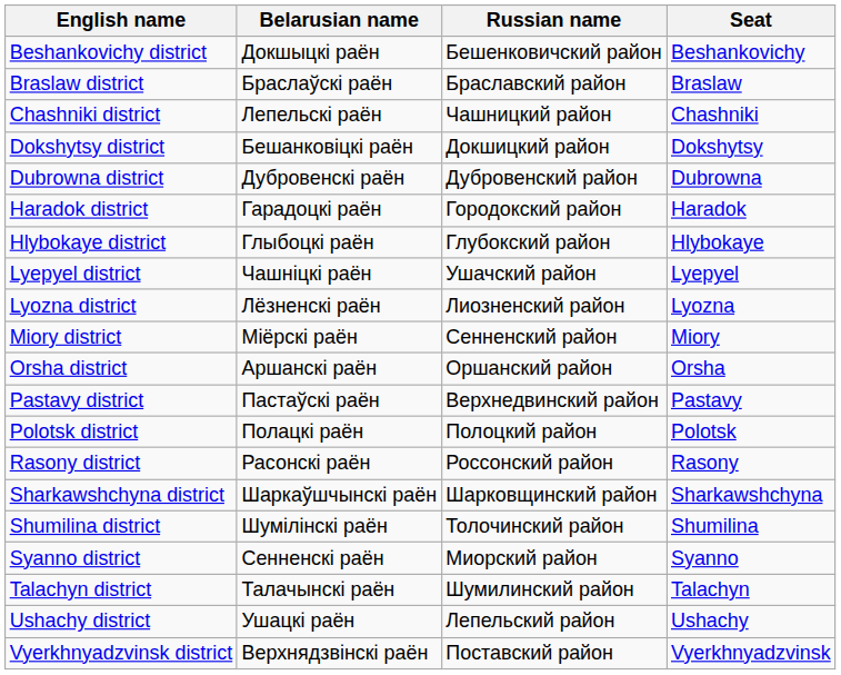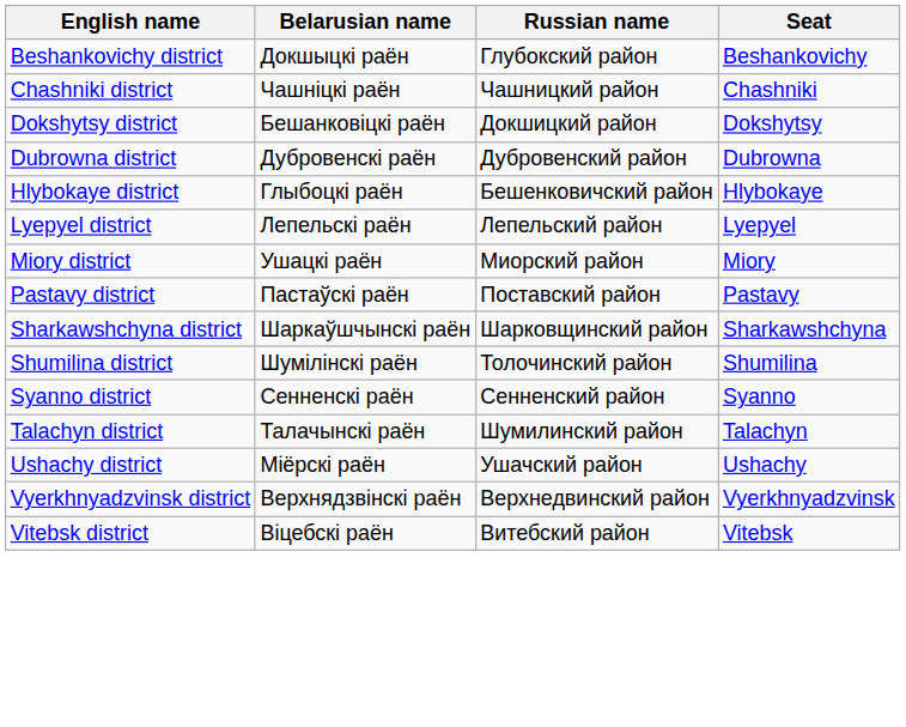Beshankovichy district | Russian name: Бешенковичский район -> Глубокский район
- row: Braslaw district | Браслаўскі раён | Браславский район | Braslaw
Chashniki district | Belarusian name: Лепельскі раён -> Чашніцкі раён
- row: Haradok district | Гарадоцкі раён | Городокский район | Haradok
Hlybokaye district | Russian name: Глубокский район -> Бешенковичский район
Lyepyel district | Belarusian name: Чашніцкі раён -> Лепельскі раён
Lyepyel district | Russian name: Ушачский район -> Лепельский район
- row: Lyozna district | Лёзненскі раён | Лиозненский район | Lyozna
Miory district | Belarusian name: Міёрскі раён -> Ушацкі раён
Miory district | Russian name: Сенненский район -> Миорский район
- row: Orsha district | Аршанскі раён | Оршанский район | Orsha
Pastavy district | Russian name: Верхнедвинский район -> Поставский район
- row: Polotsk district | Полацкі раён | Полоцкий район | Polotsk
- row: Rasony district | Расонскі раён | Россонский район | Rasony
Syanno district | Russian name: Миорский район -> Сенненский район
Ushachy district | Belarusian name: Ушацкі раён -> Міёрскі раён
Ushachy district | Russian name: Лепельский район -> Ушачский район
Vyerkhnyadzvinsk district | Russian name: Поставский район -> Верхнедвинский район
+ row: Vitebsk district | Віцебскі раён | Витебский район | Vitebsk
